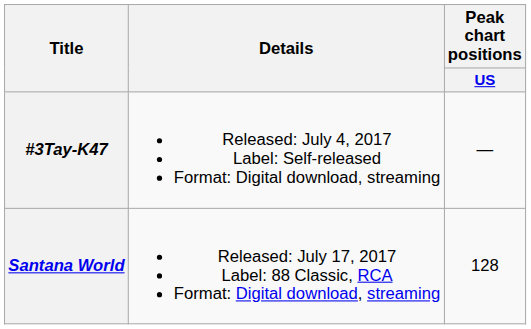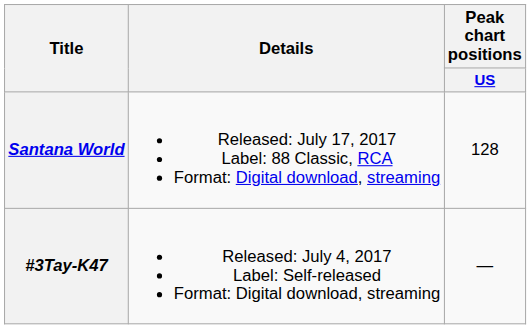rows swapped: #3Tay-K47 <-> Santana World
